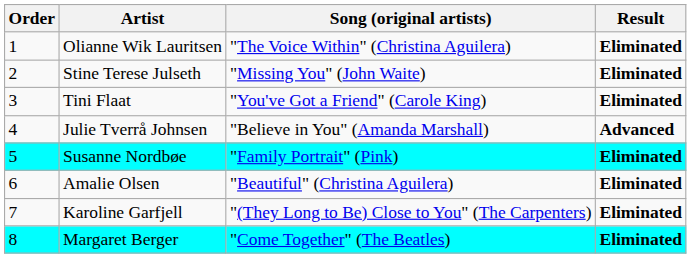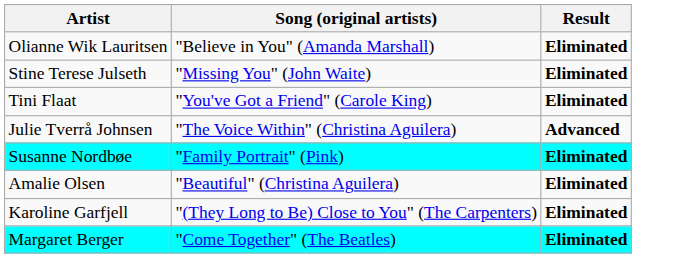- column: Order | 1 | 2 | 3 | 4 | 5 | 6 | 7 | 8
Olianne Wik Lauritsen | Song (original artists): "The Voice Within" (Christina Aguilera) -> "Believe in You" (Amanda Marshall)
Julie Tverrå Johnsen | Song (original artists): "Believe in You" (Amanda Marshall) -> "The Voice Within" (Christina Aguilera)
